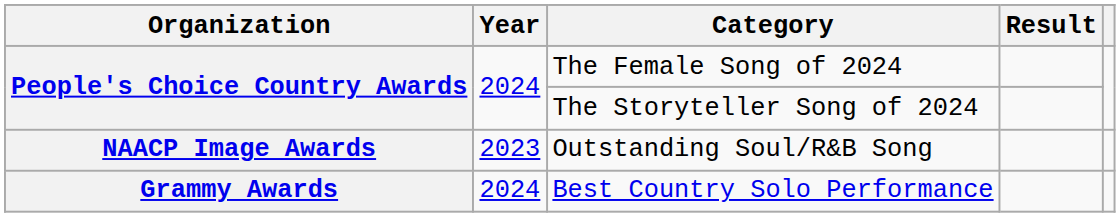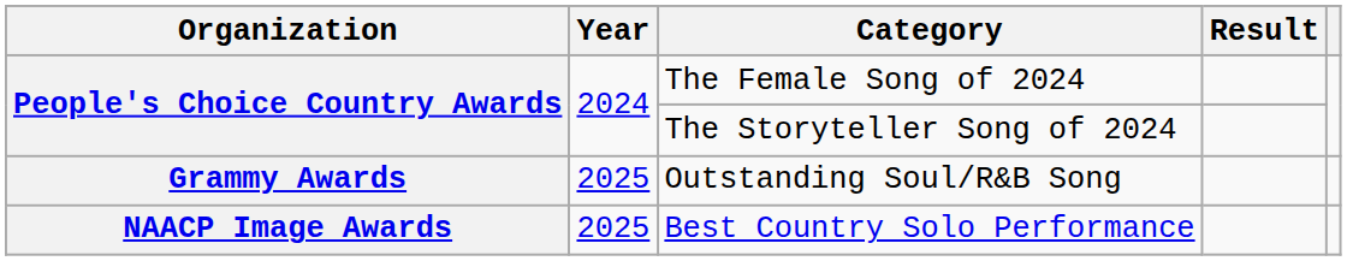Outstanding Soul/R&B Song | Organization: NAACP Image Awards -> Grammy Awards
Outstanding Soul/R&B Song | Year: 2023 -> 2025
Best Country Solo Performance | Organization: Grammy Awards -> NAACP Image Awards
Best Country Solo Performance | Year: 2024 -> 2025
